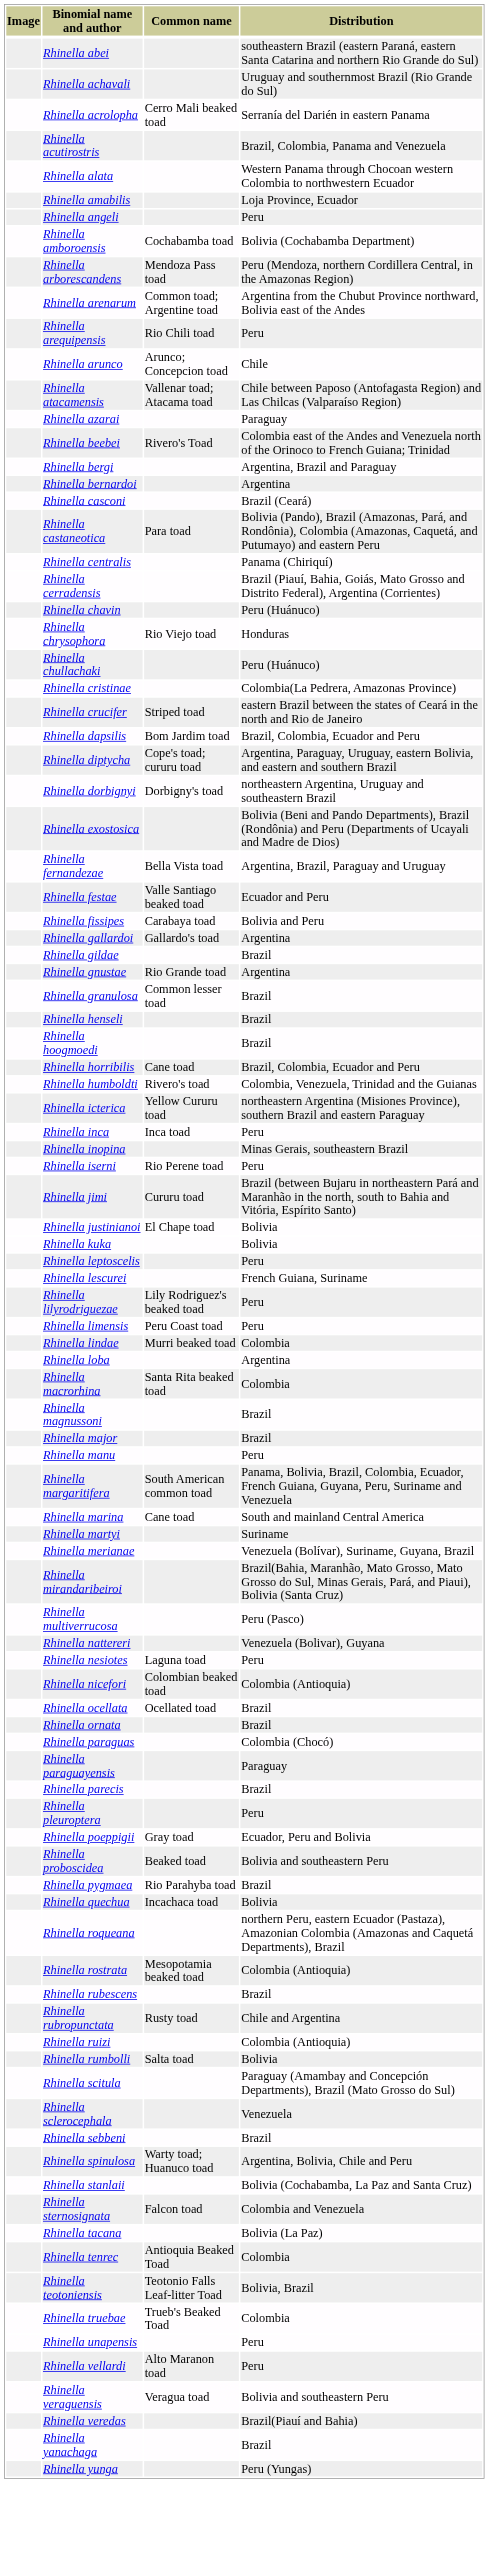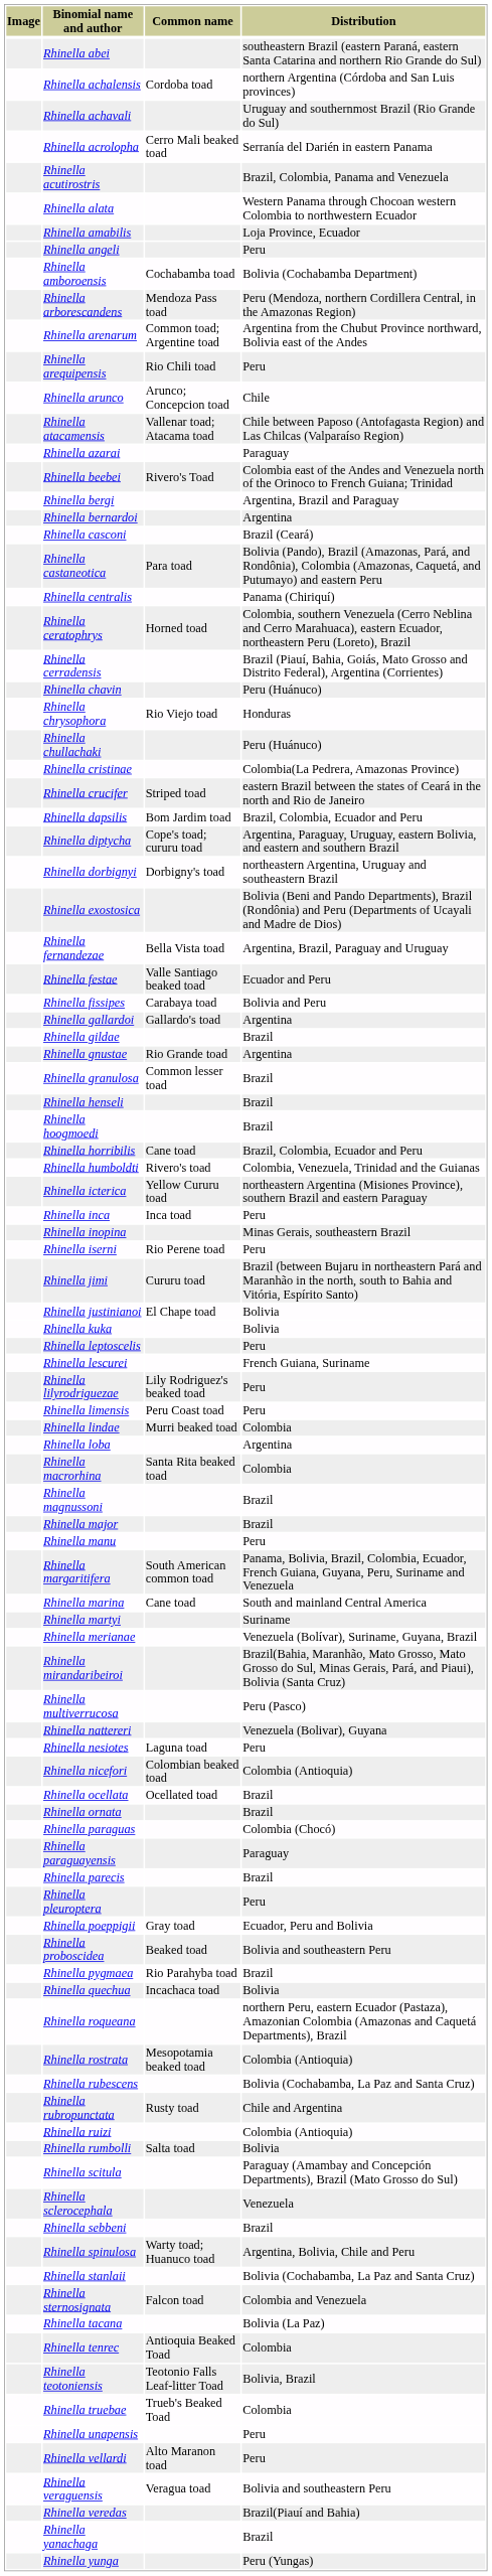+ row: Rhinella achalensis | Cordoba toad | northern Argentina (Córdoba and San Luis provinces)
+ row: Rhinella ceratophrys | Horned toad | Colombia, southern Venezuela (Cerro Neblina and Cerro Marahuaca), eastern Ecuador, northeastern Peru (Loreto), Brazil
Rhinella rubescens | Distribution: Brazil -> Bolivia (Cochabamba, La Paz and Santa Cruz)
